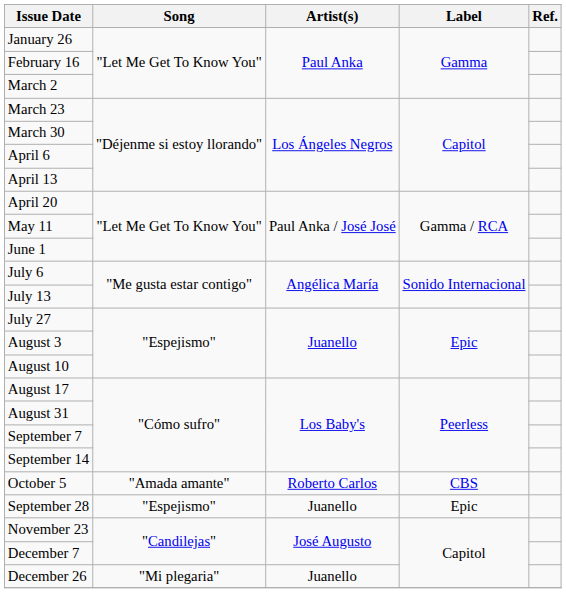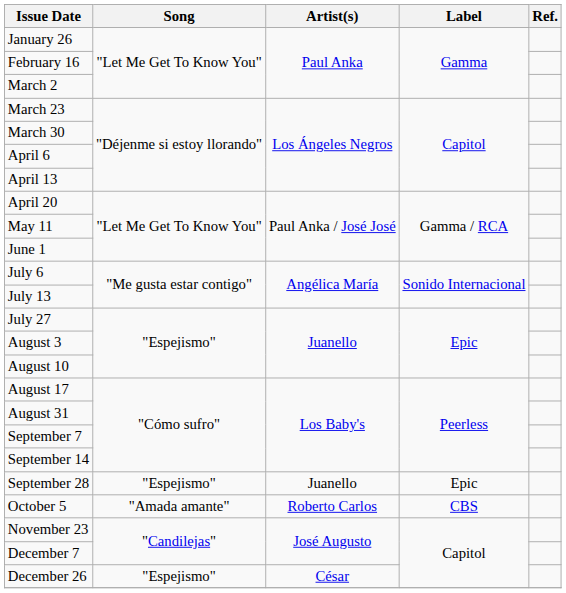rows swapped: September 28 <-> October 5
December 26 | Song: "Mi plegaria" -> "Espejismo"
December 26 | Artist(s): Juanello -> César
